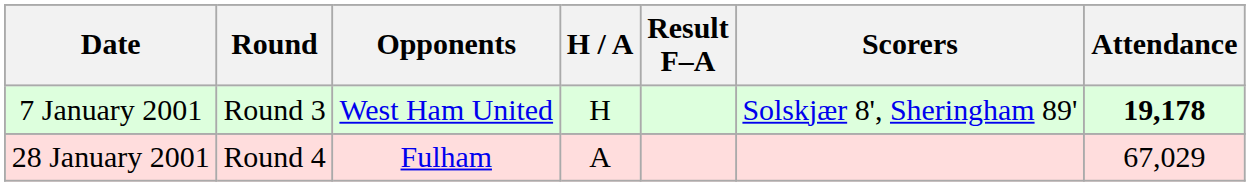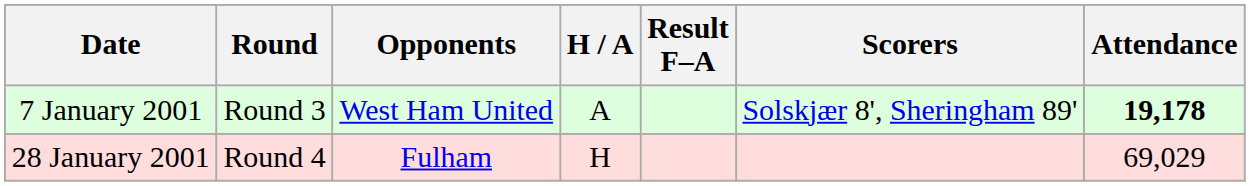7 January 2001 | H / A: H -> A
28 January 2001 | H / A: A -> H
28 January 2001 | Attendance: 67,029 -> 69,029
